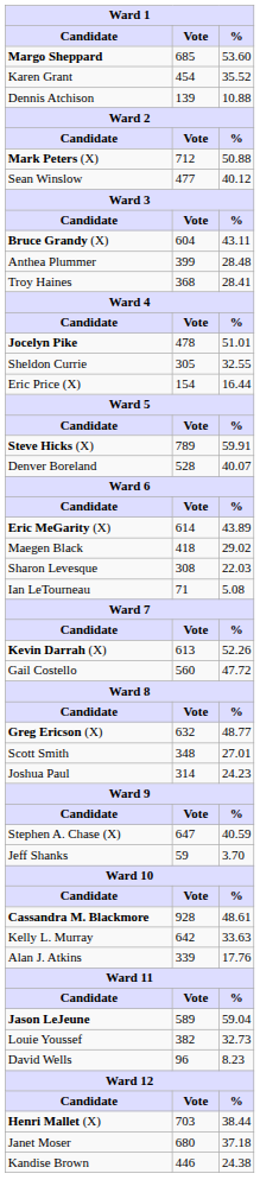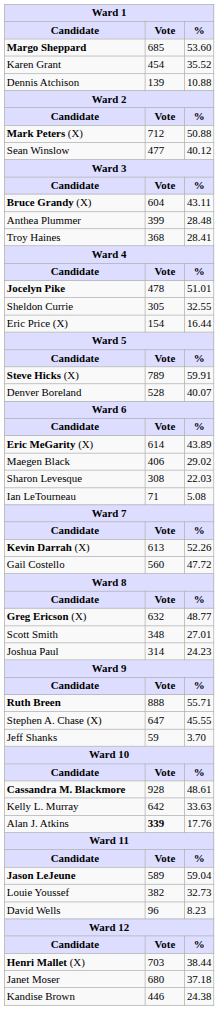Maegen Black | Vote: 418 -> 406
+ row: Ruth Breen | 888 | 55.71
Stephen A. Chase (X) | %: 40.59 -> 45.55
Alan J. Atkins | Vote: normal -> bold
